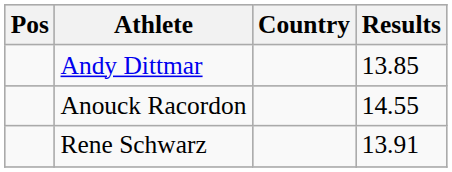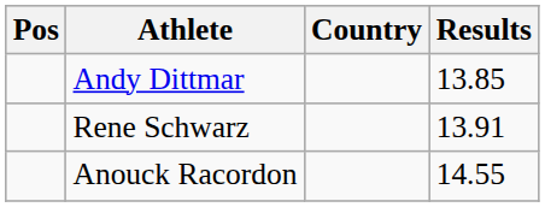rows swapped: Anouck Racordon <-> Rene Schwarz
